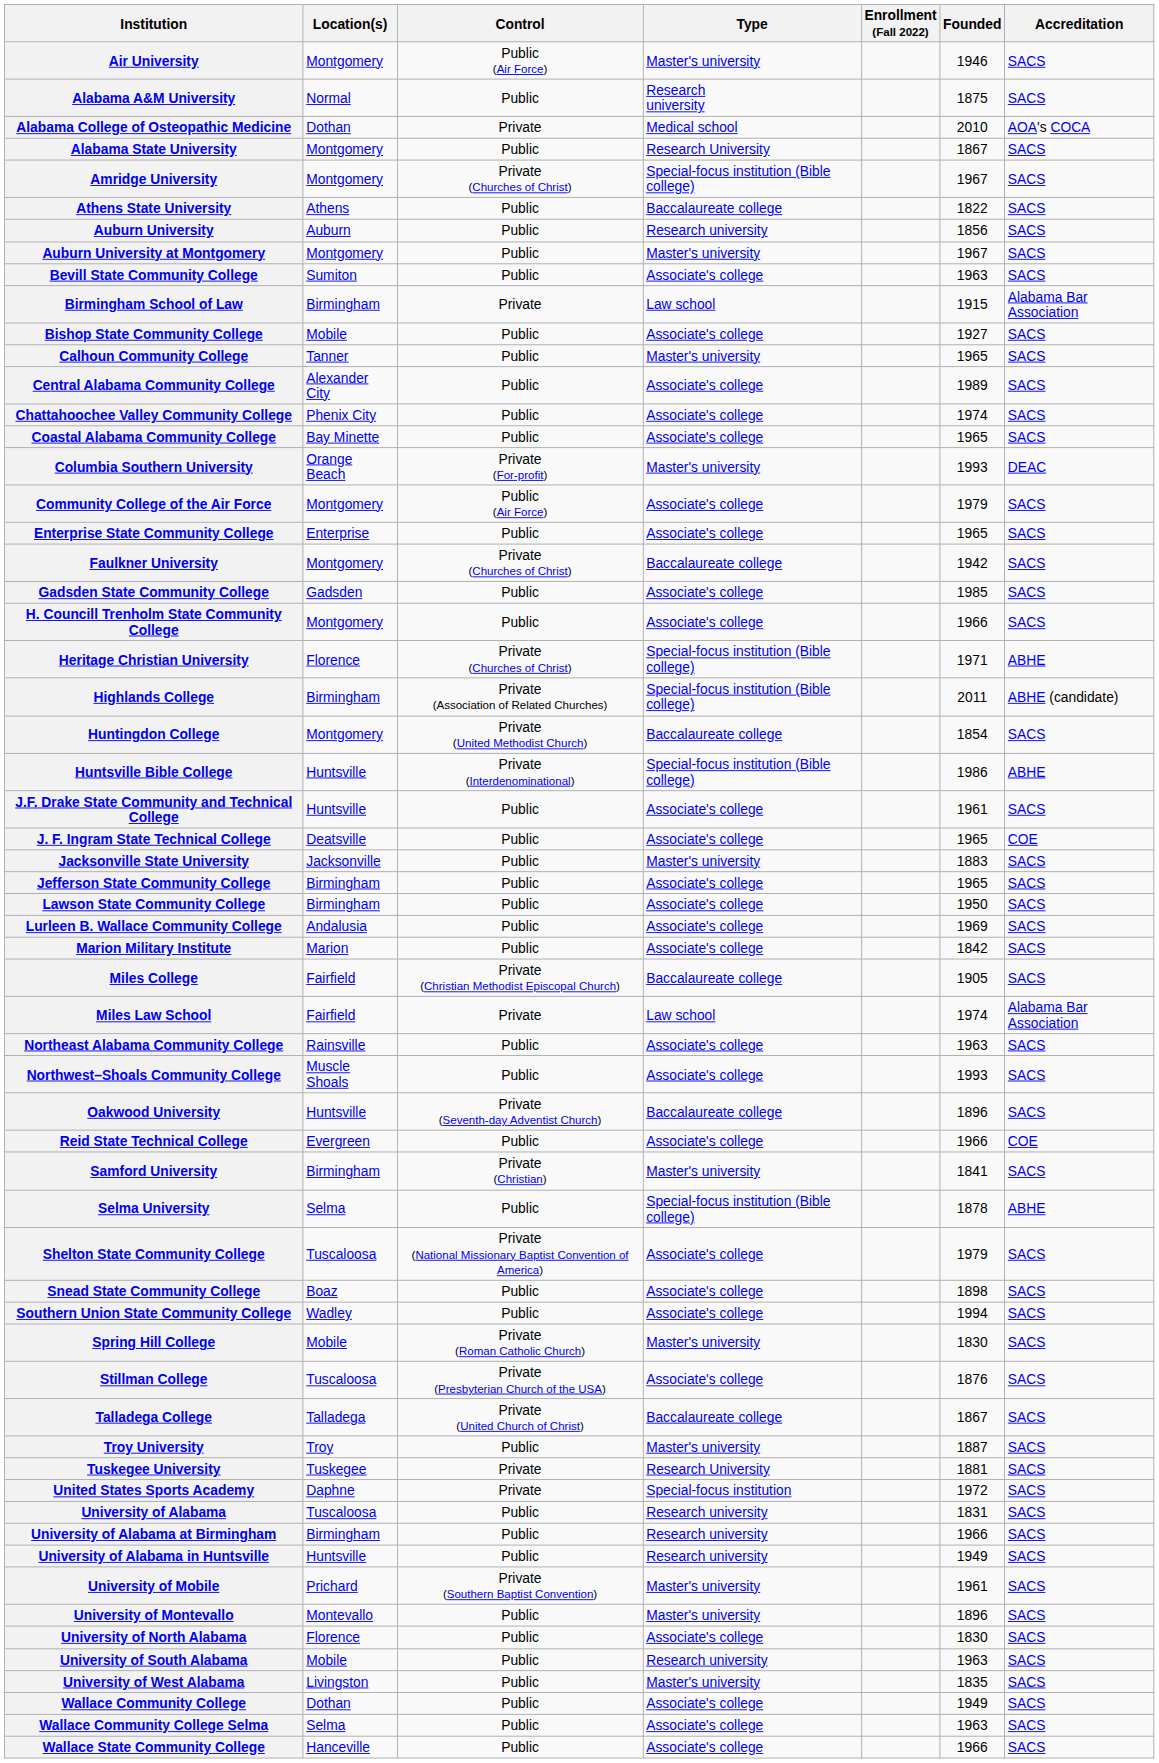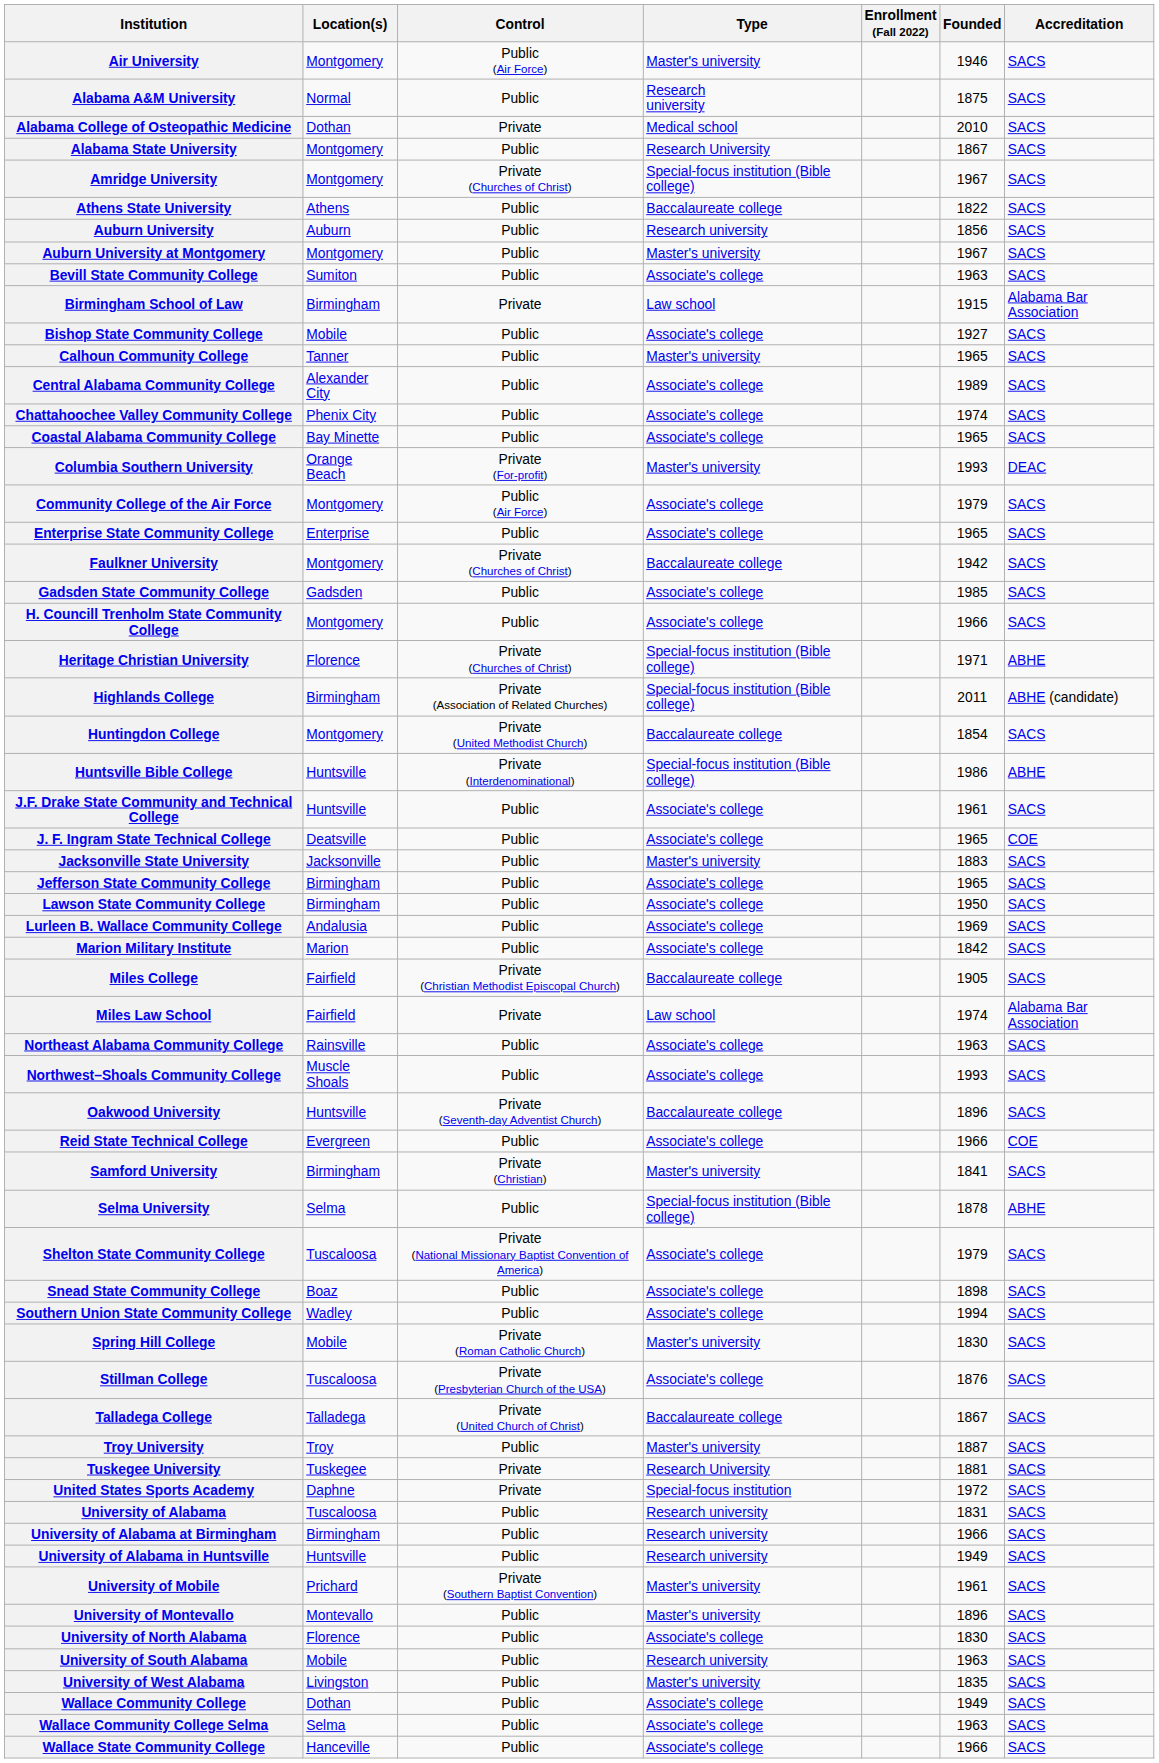Alabama College of Osteopathic Medicine | Accreditation: AOA's COCA -> SACS
